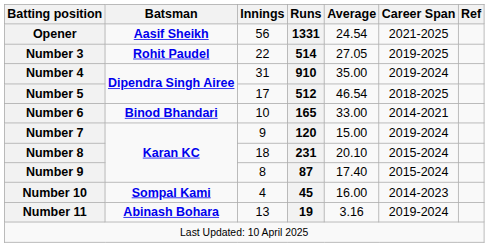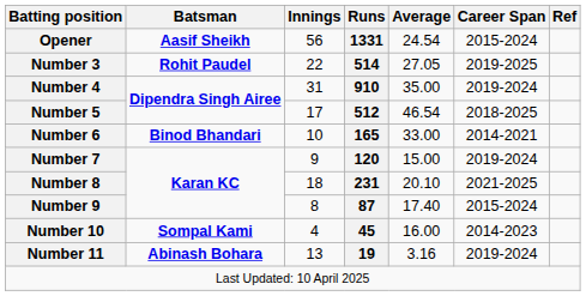Opener | Career Span: 2021-2025 -> 2015-2024
Number 8 | Career Span: 2015-2024 -> 2021-2025
